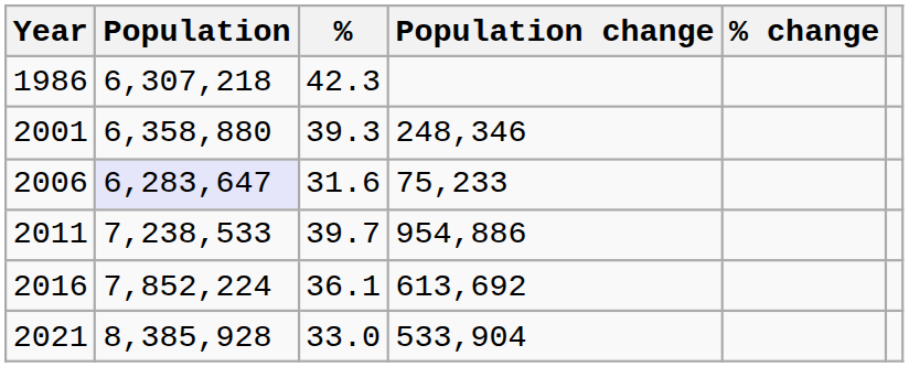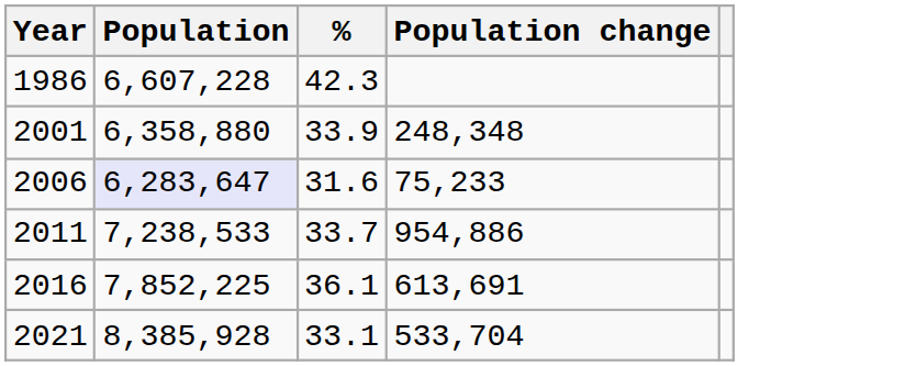- column: % change
1986 | Population: 6,307,218 -> 6,607,228
2001 | %: 39.3 -> 33.9
2001 | Population change: 248,346 -> 248,348
2011 | %: 39.7 -> 33.7
2016 | Population: 7,852,224 -> 7,852,225
2016 | Population change: 613,692 -> 613,691
2021 | %: 33.0 -> 33.1
2021 | Population change: 533,904 -> 533,704
